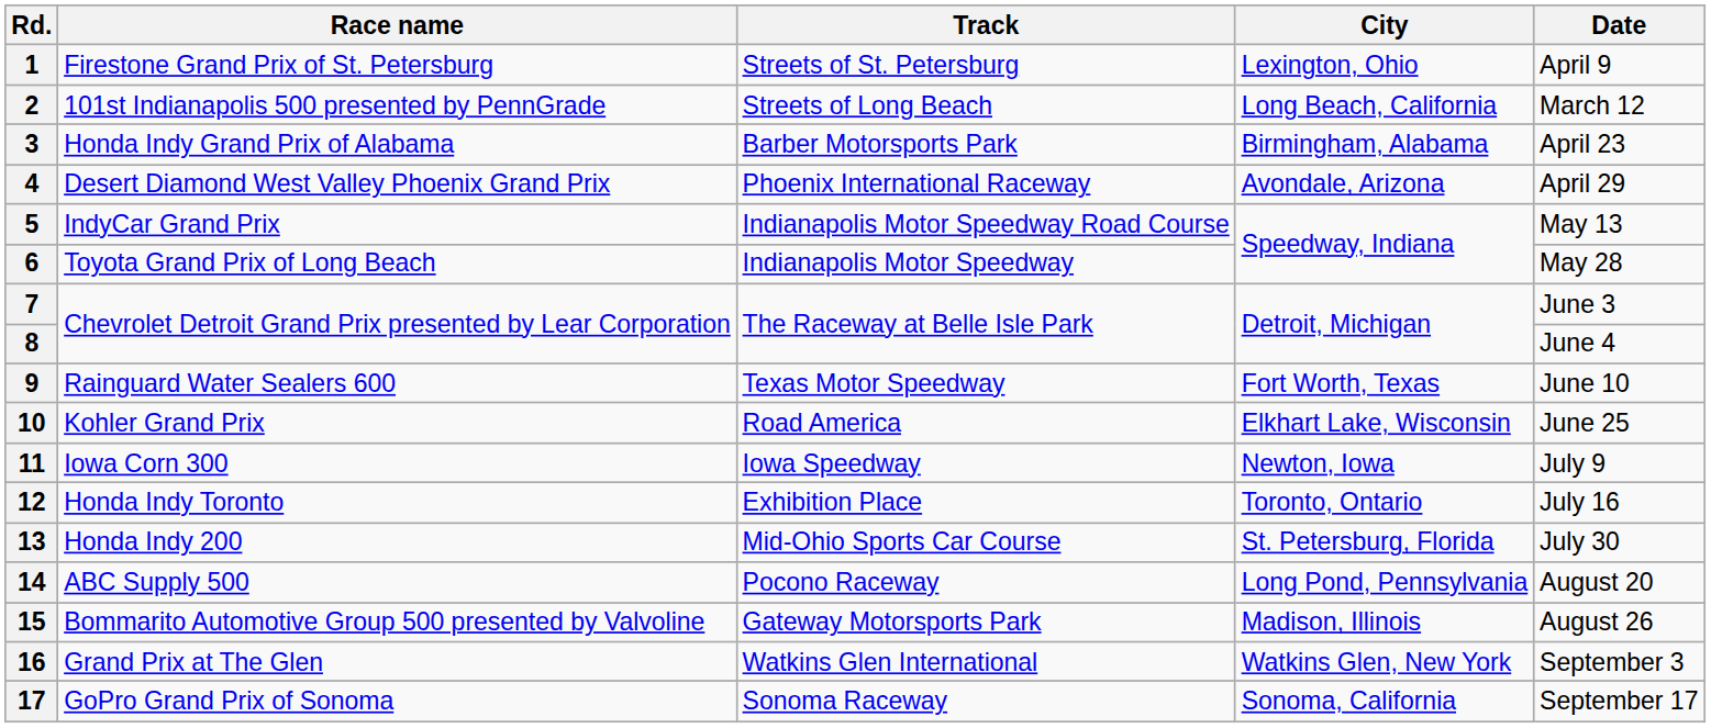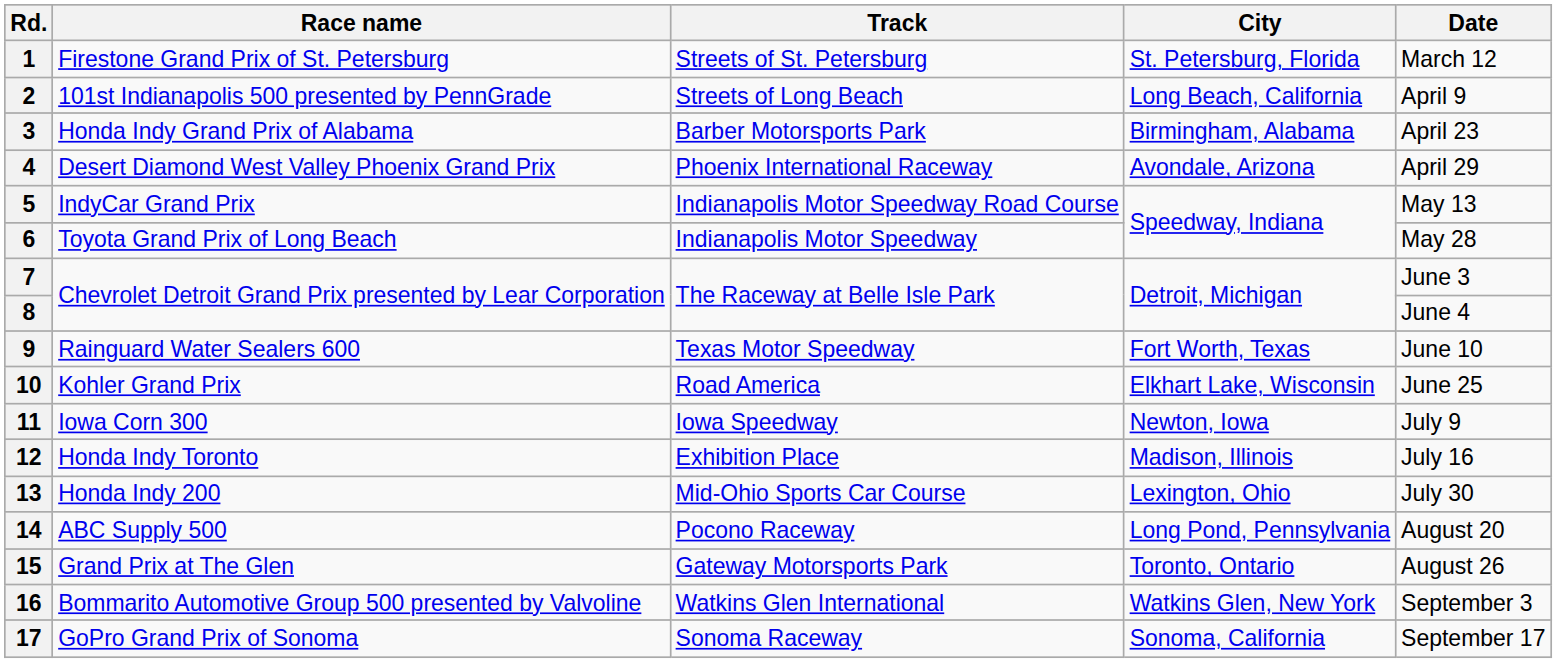1 | City: Lexington, Ohio -> St. Petersburg, Florida
1 | Date: April 9 -> March 12
2 | Date: March 12 -> April 9
12 | City: Toronto, Ontario -> Madison, Illinois
13 | City: St. Petersburg, Florida -> Lexington, Ohio
15 | Race name: Bommarito Automotive Group 500 presented by Valvoline -> Grand Prix at The Glen
15 | City: Madison, Illinois -> Toronto, Ontario
16 | Race name: Grand Prix at The Glen -> Bommarito Automotive Group 500 presented by Valvoline
